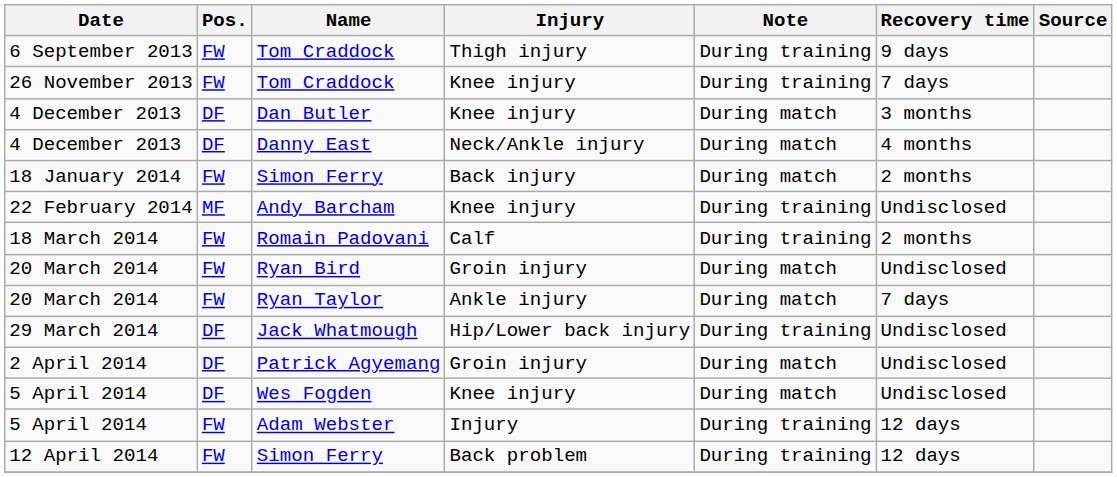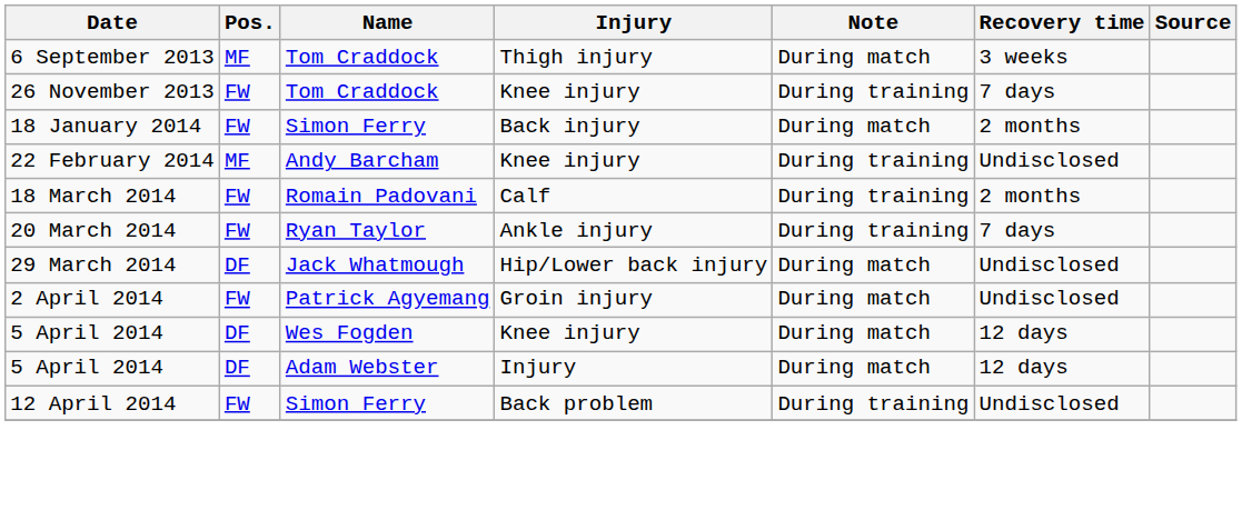6 September 2013 / Tom Craddock | Pos.: FW -> MF
6 September 2013 / Tom Craddock | Note: During training -> During match
6 September 2013 / Tom Craddock | Recovery time: 9 days -> 3 weeks
- row: 4 December 2013 | DF | Dan Butler | Knee injury | During match | 3 months
- row: 4 December 2013 | DF | Danny East | Neck/Ankle injury | During match | 4 months
- row: 20 March 2014 | FW | Ryan Bird | Groin injury | During match | Undisclosed
Ryan Taylor | Note: During match -> During training
Jack Whatmough | Note: During training -> During match
Patrick Agyemang | Pos.: DF -> FW
Wes Fogden | Recovery time: Undisclosed -> 12 days
Adam Webster | Pos.: FW -> DF
Adam Webster | Note: During training -> During match
12 April 2014 / Simon Ferry | Recovery time: 12 days -> Undisclosed
